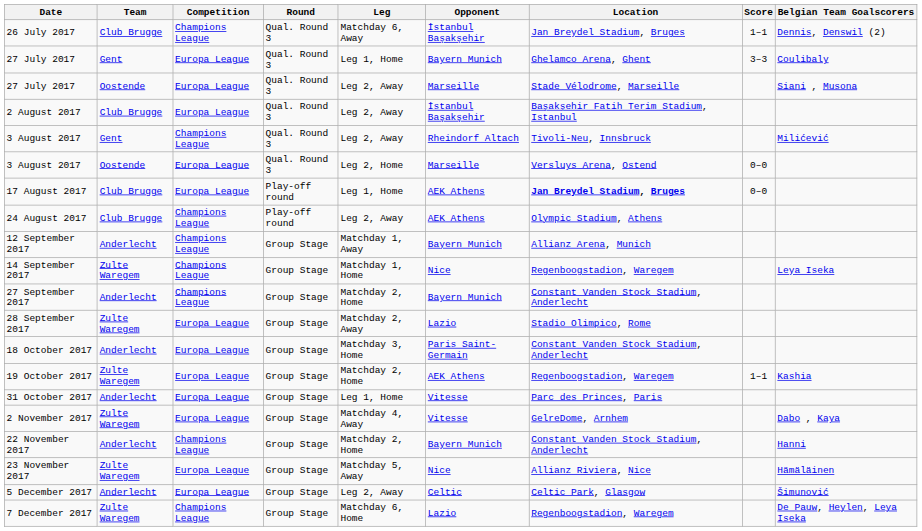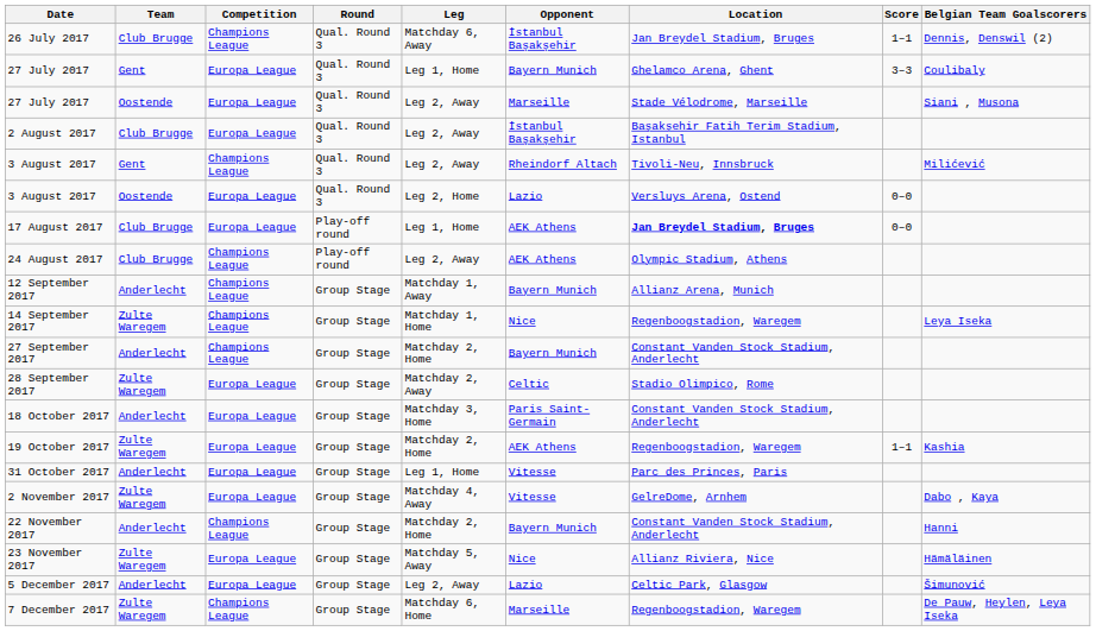3 August 2017 / Oostende | Opponent: Marseille -> Lazio
28 September 2017 | Opponent: Lazio -> Celtic
5 December 2017 | Opponent: Celtic -> Lazio
7 December 2017 | Opponent: Lazio -> Marseille
